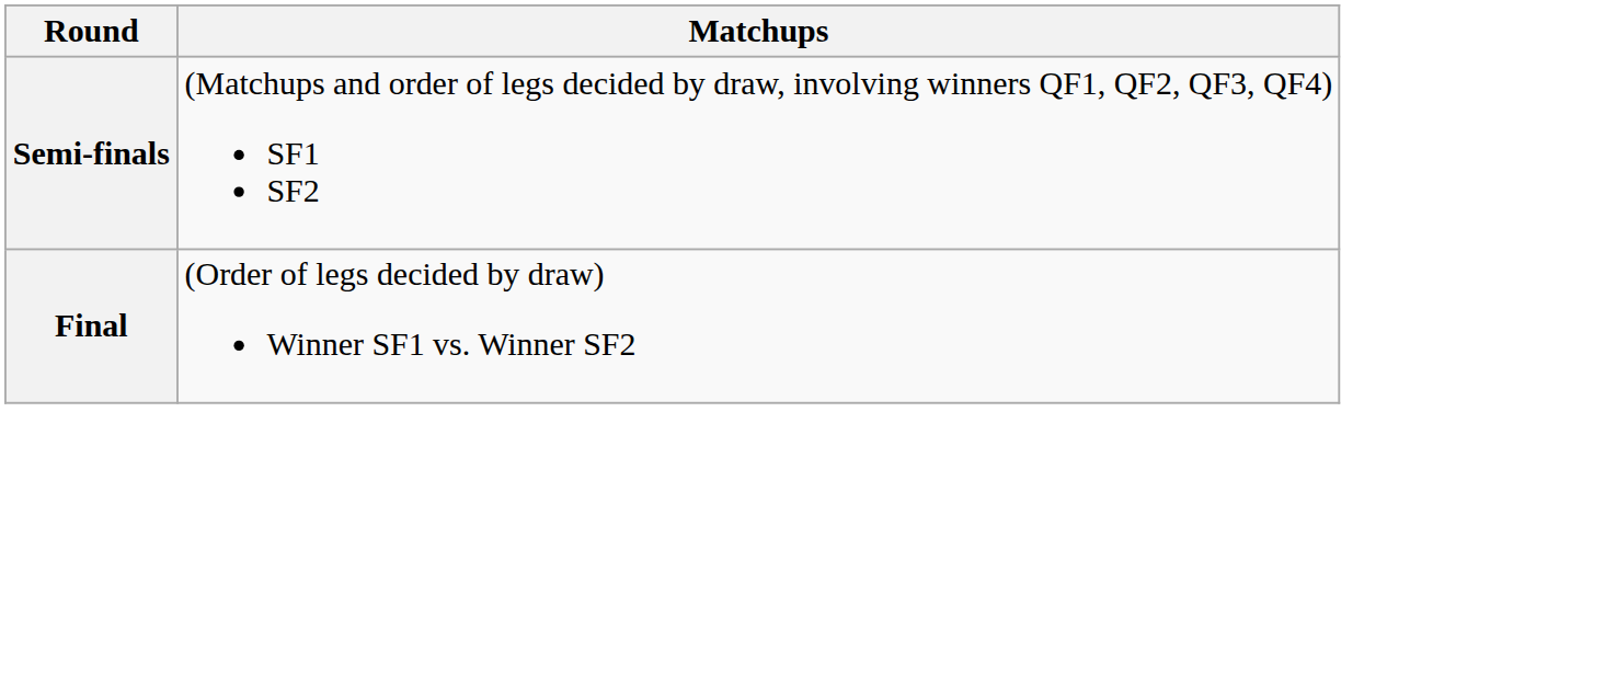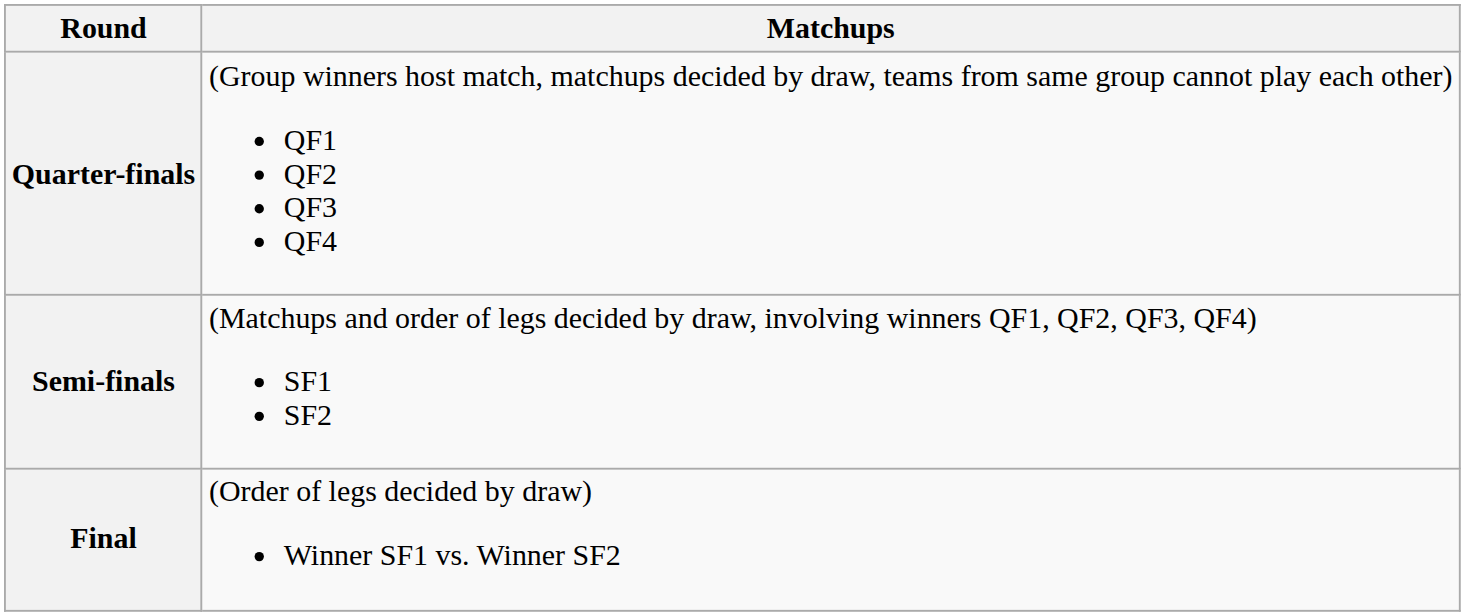+ row: Quarter-finals | (Group winners host match, matchups decided by draw, teams from same group cannot play each other) QF1 QF2 QF3 QF4
